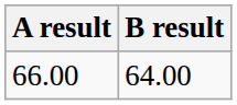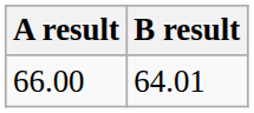66.00 | B result: 64.00 -> 64.01
